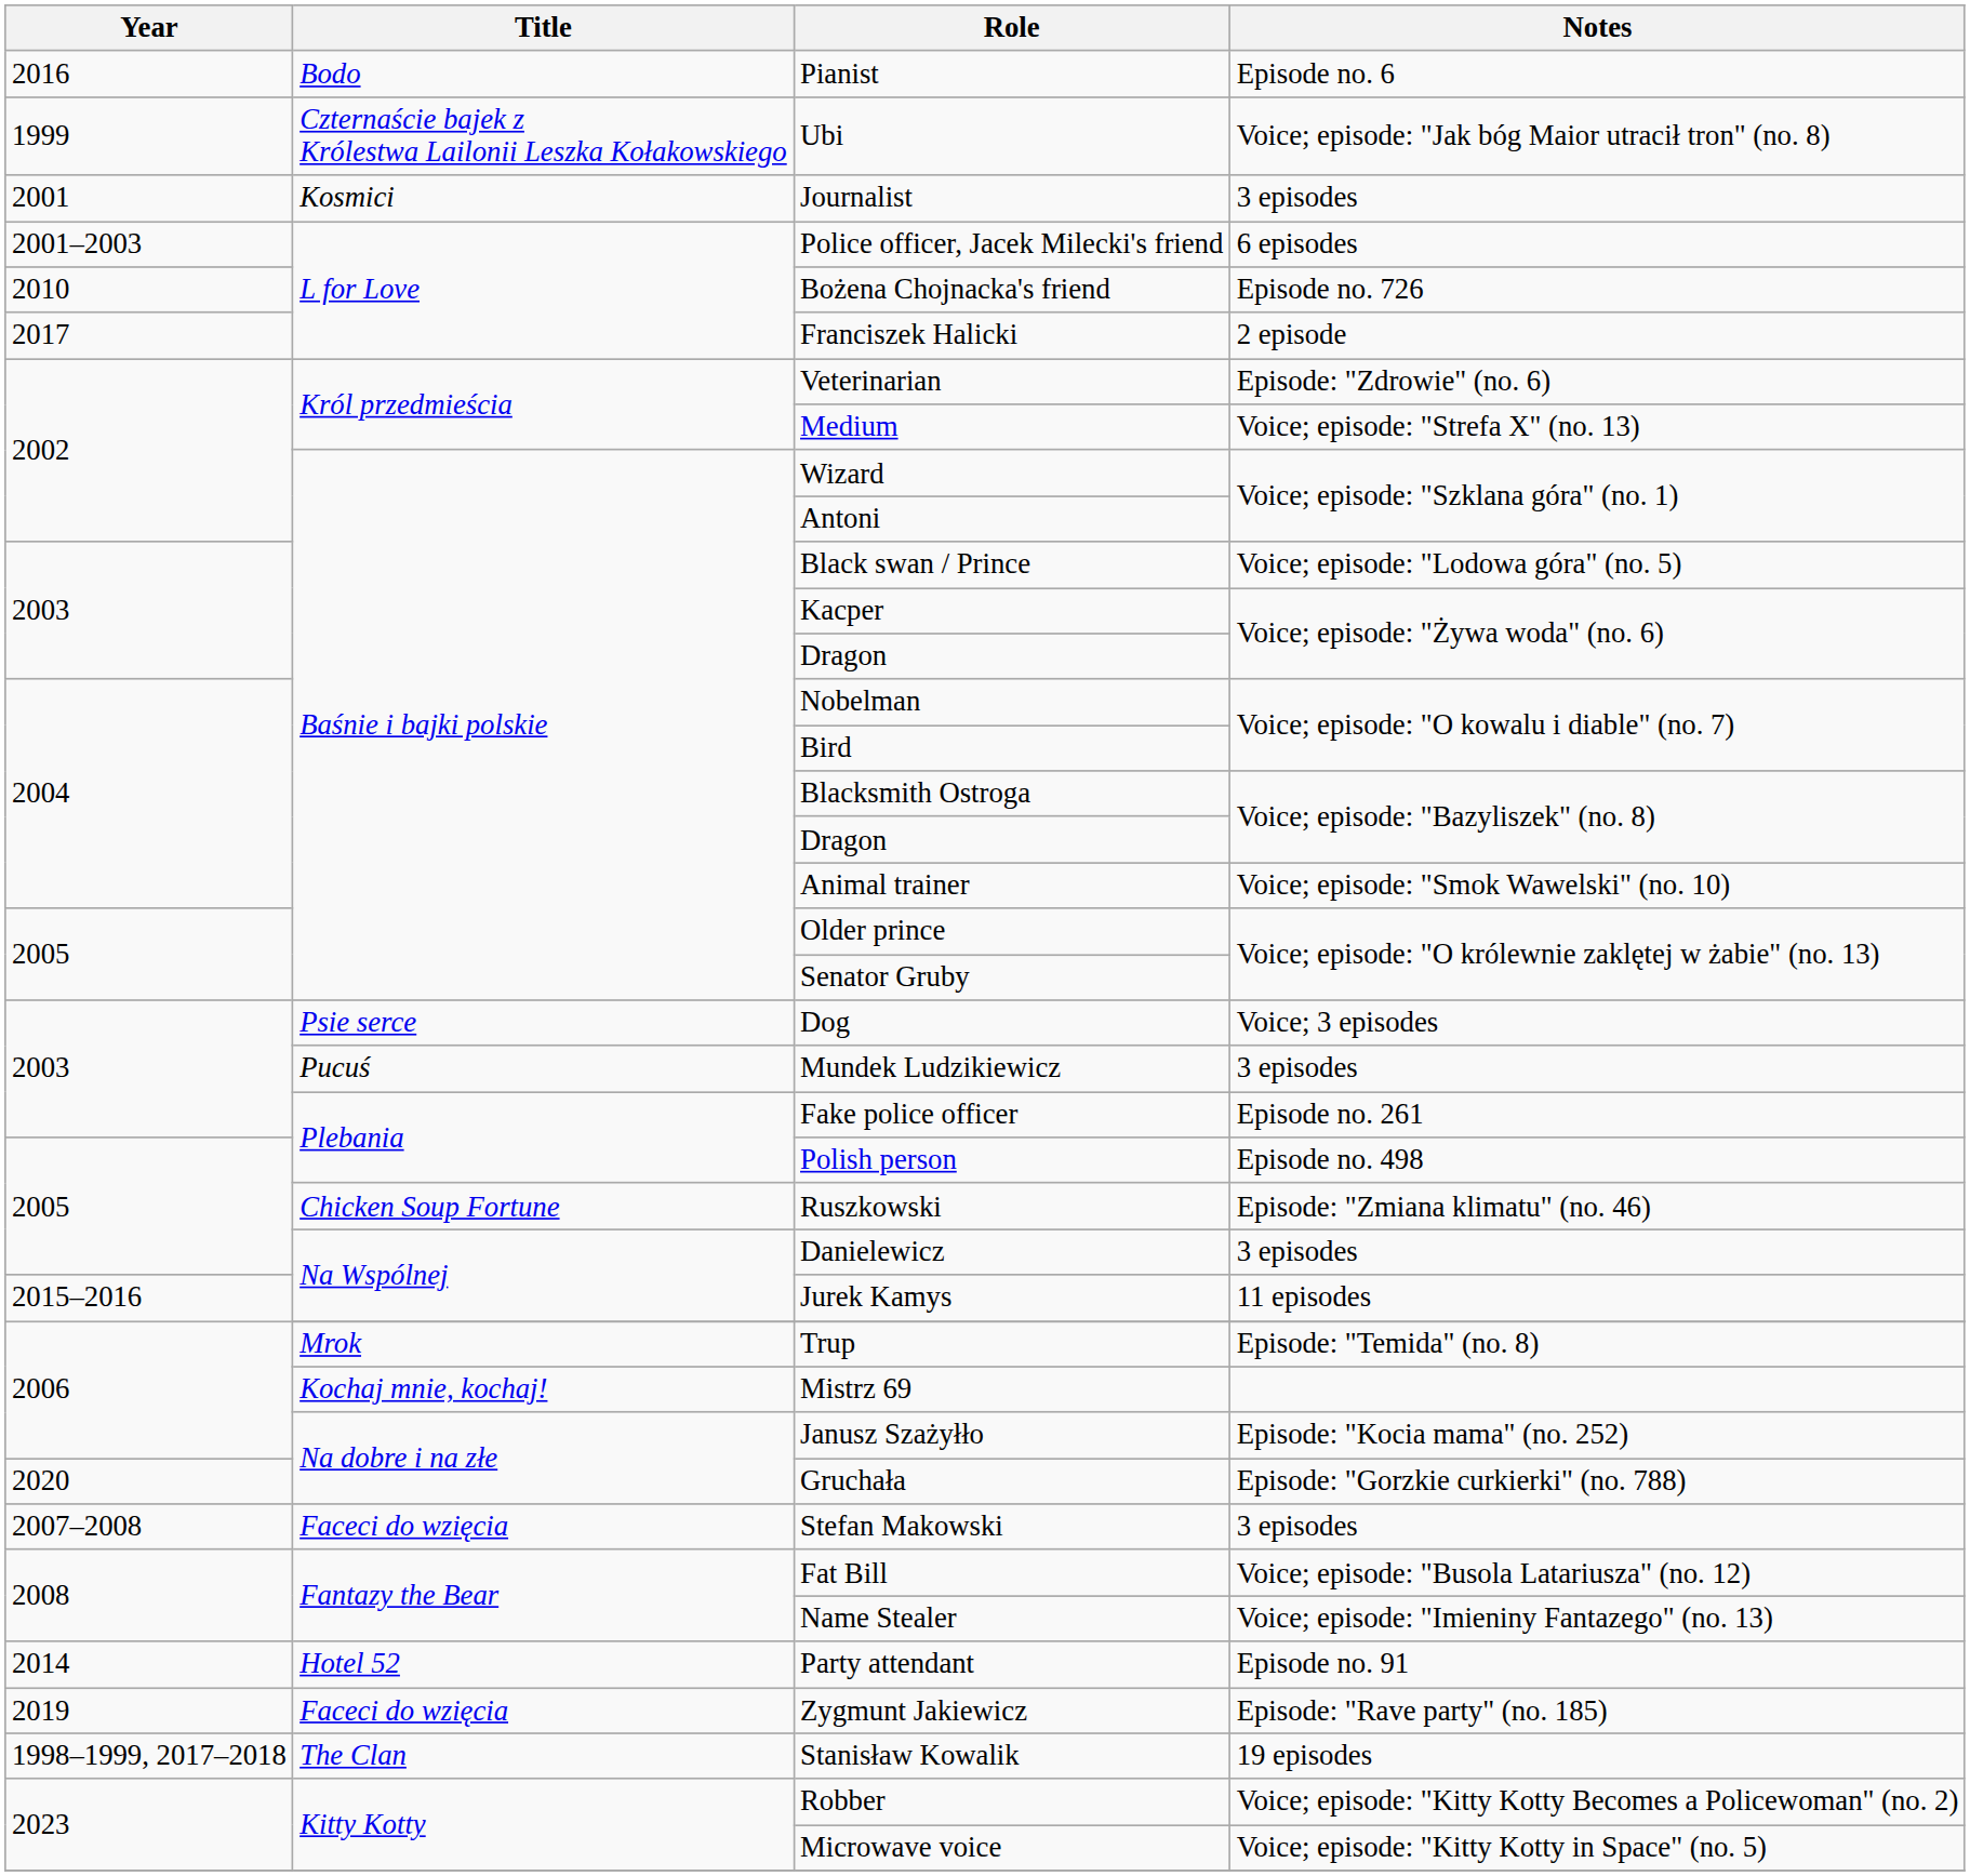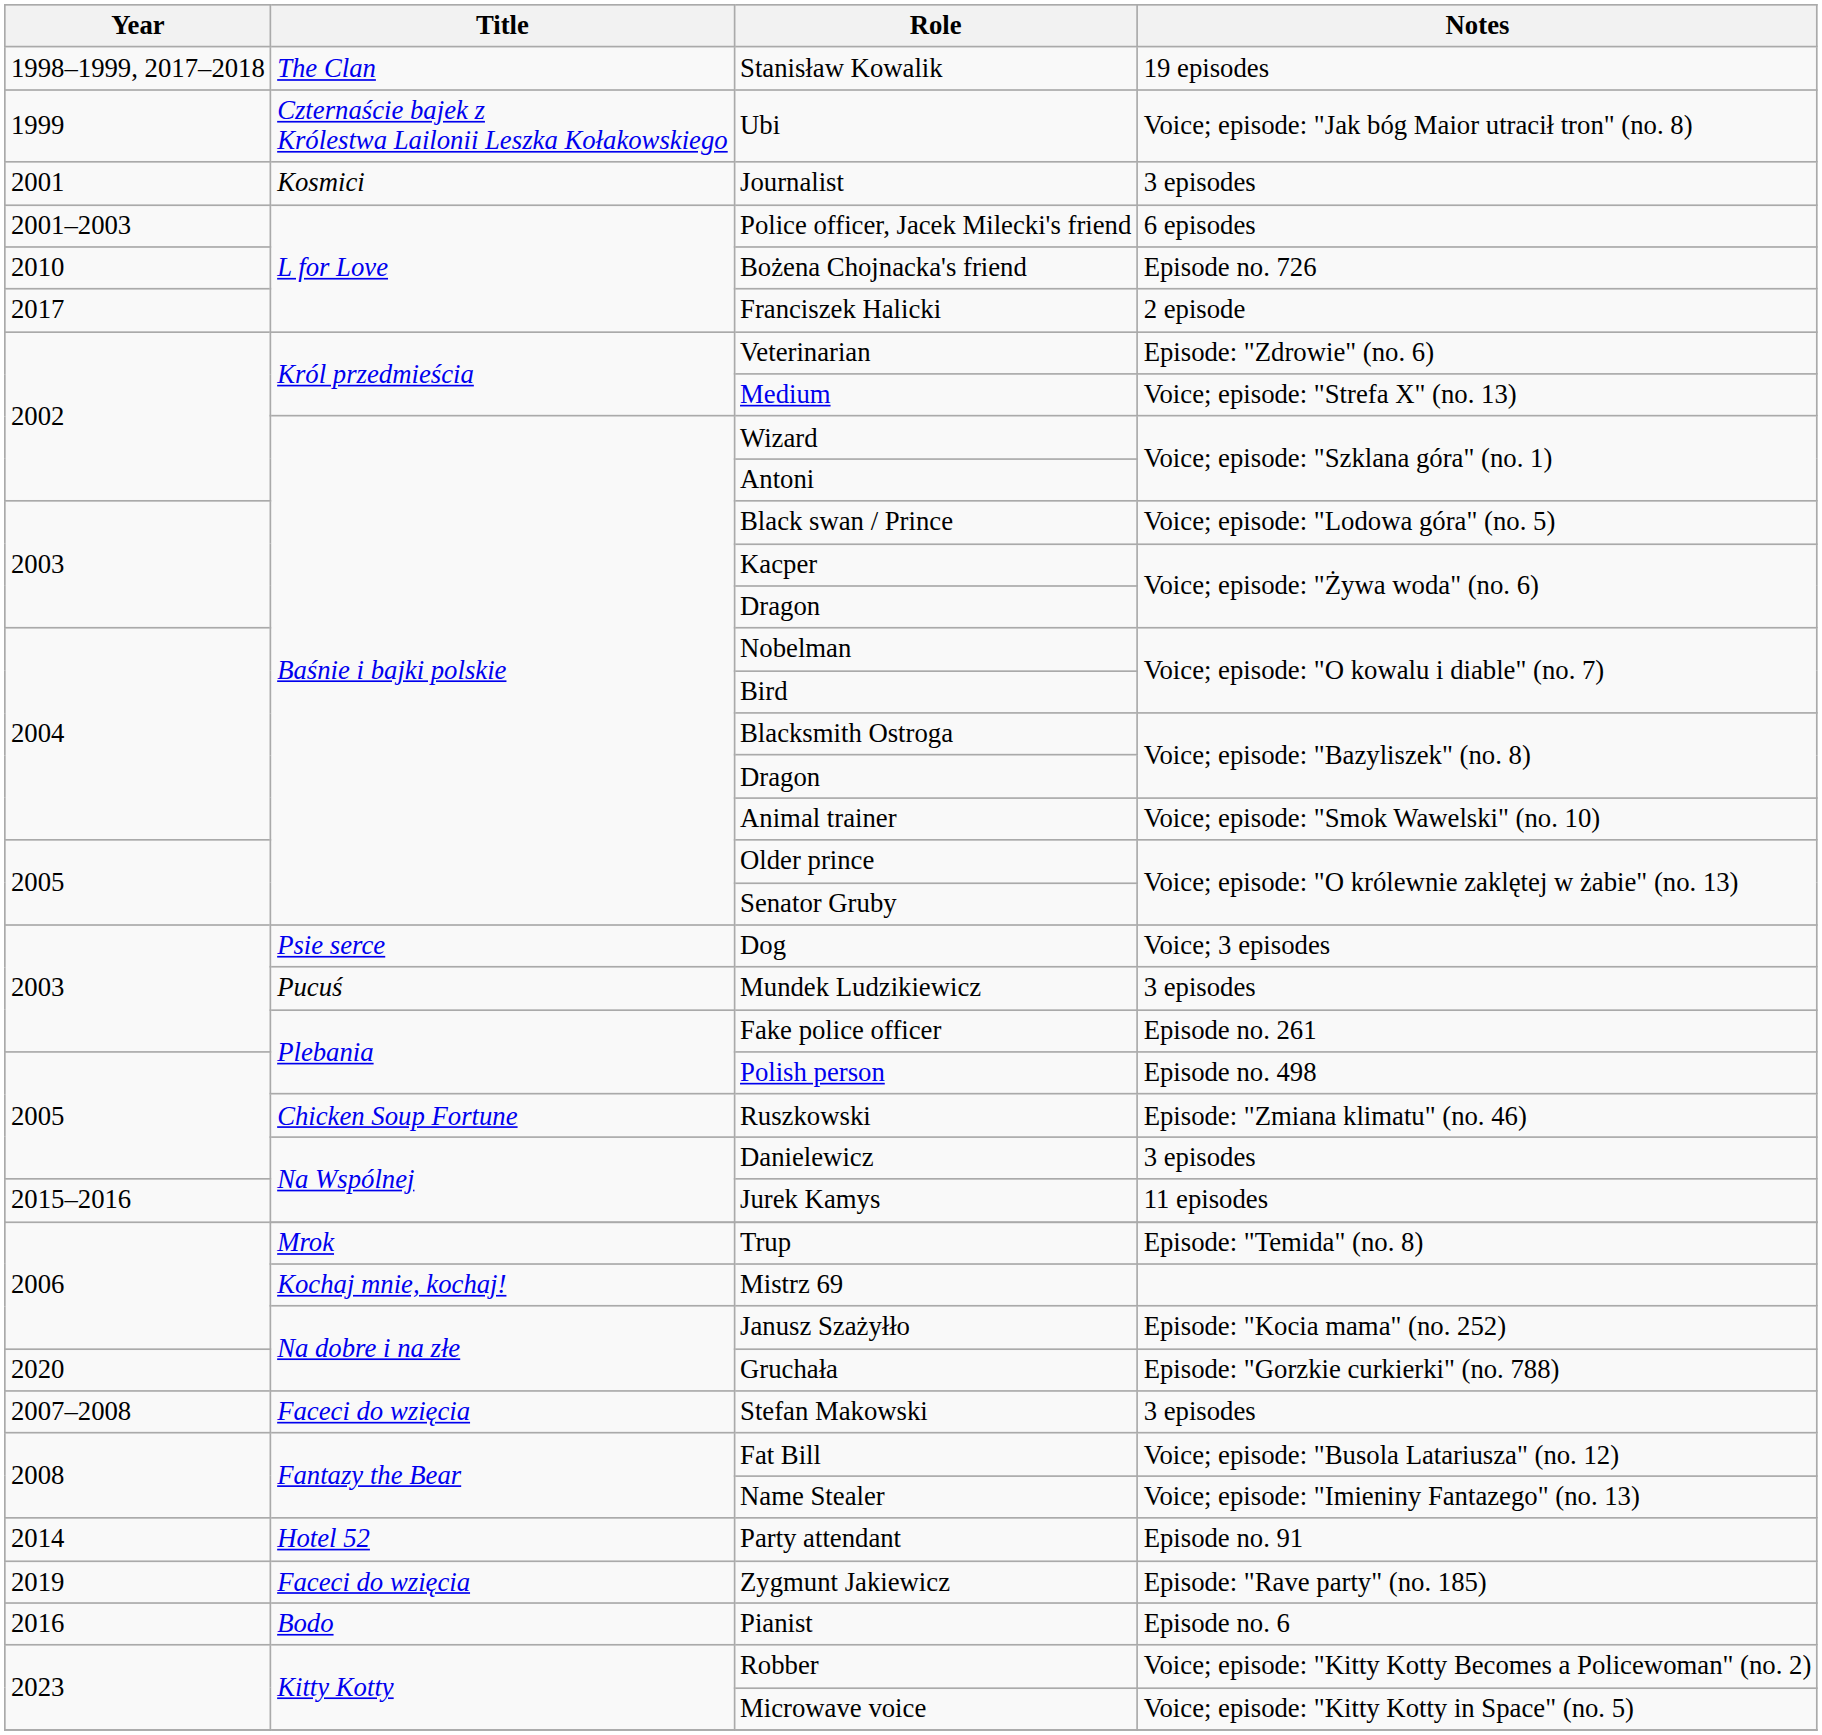rows swapped: Stanisław Kowalik <-> Pianist
